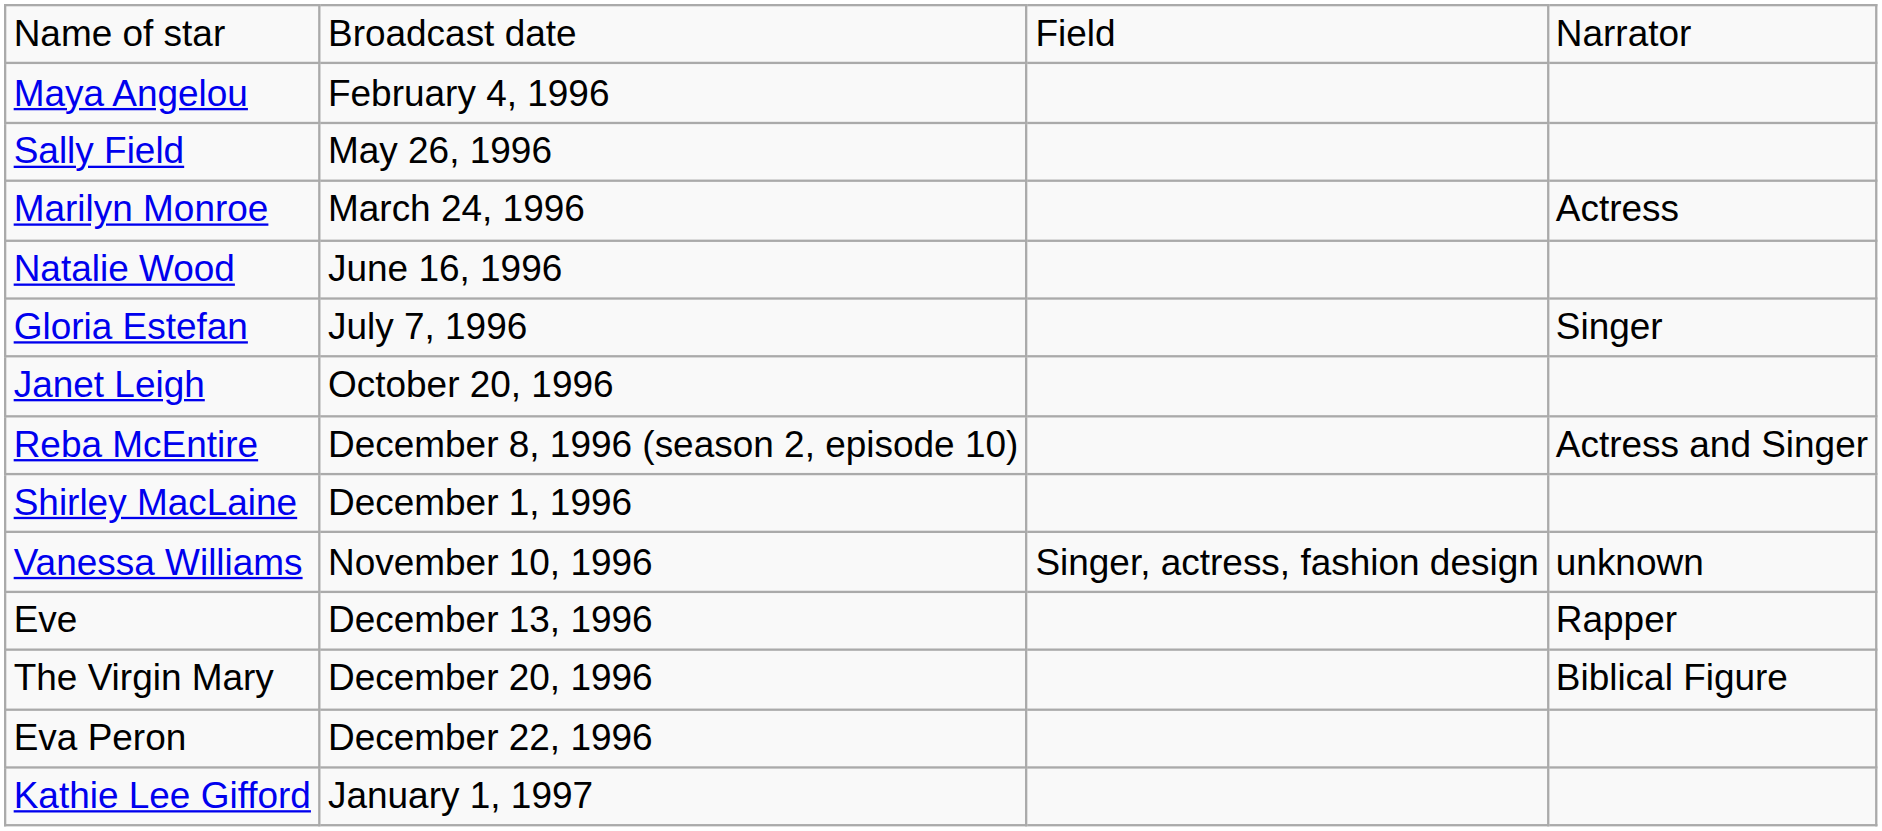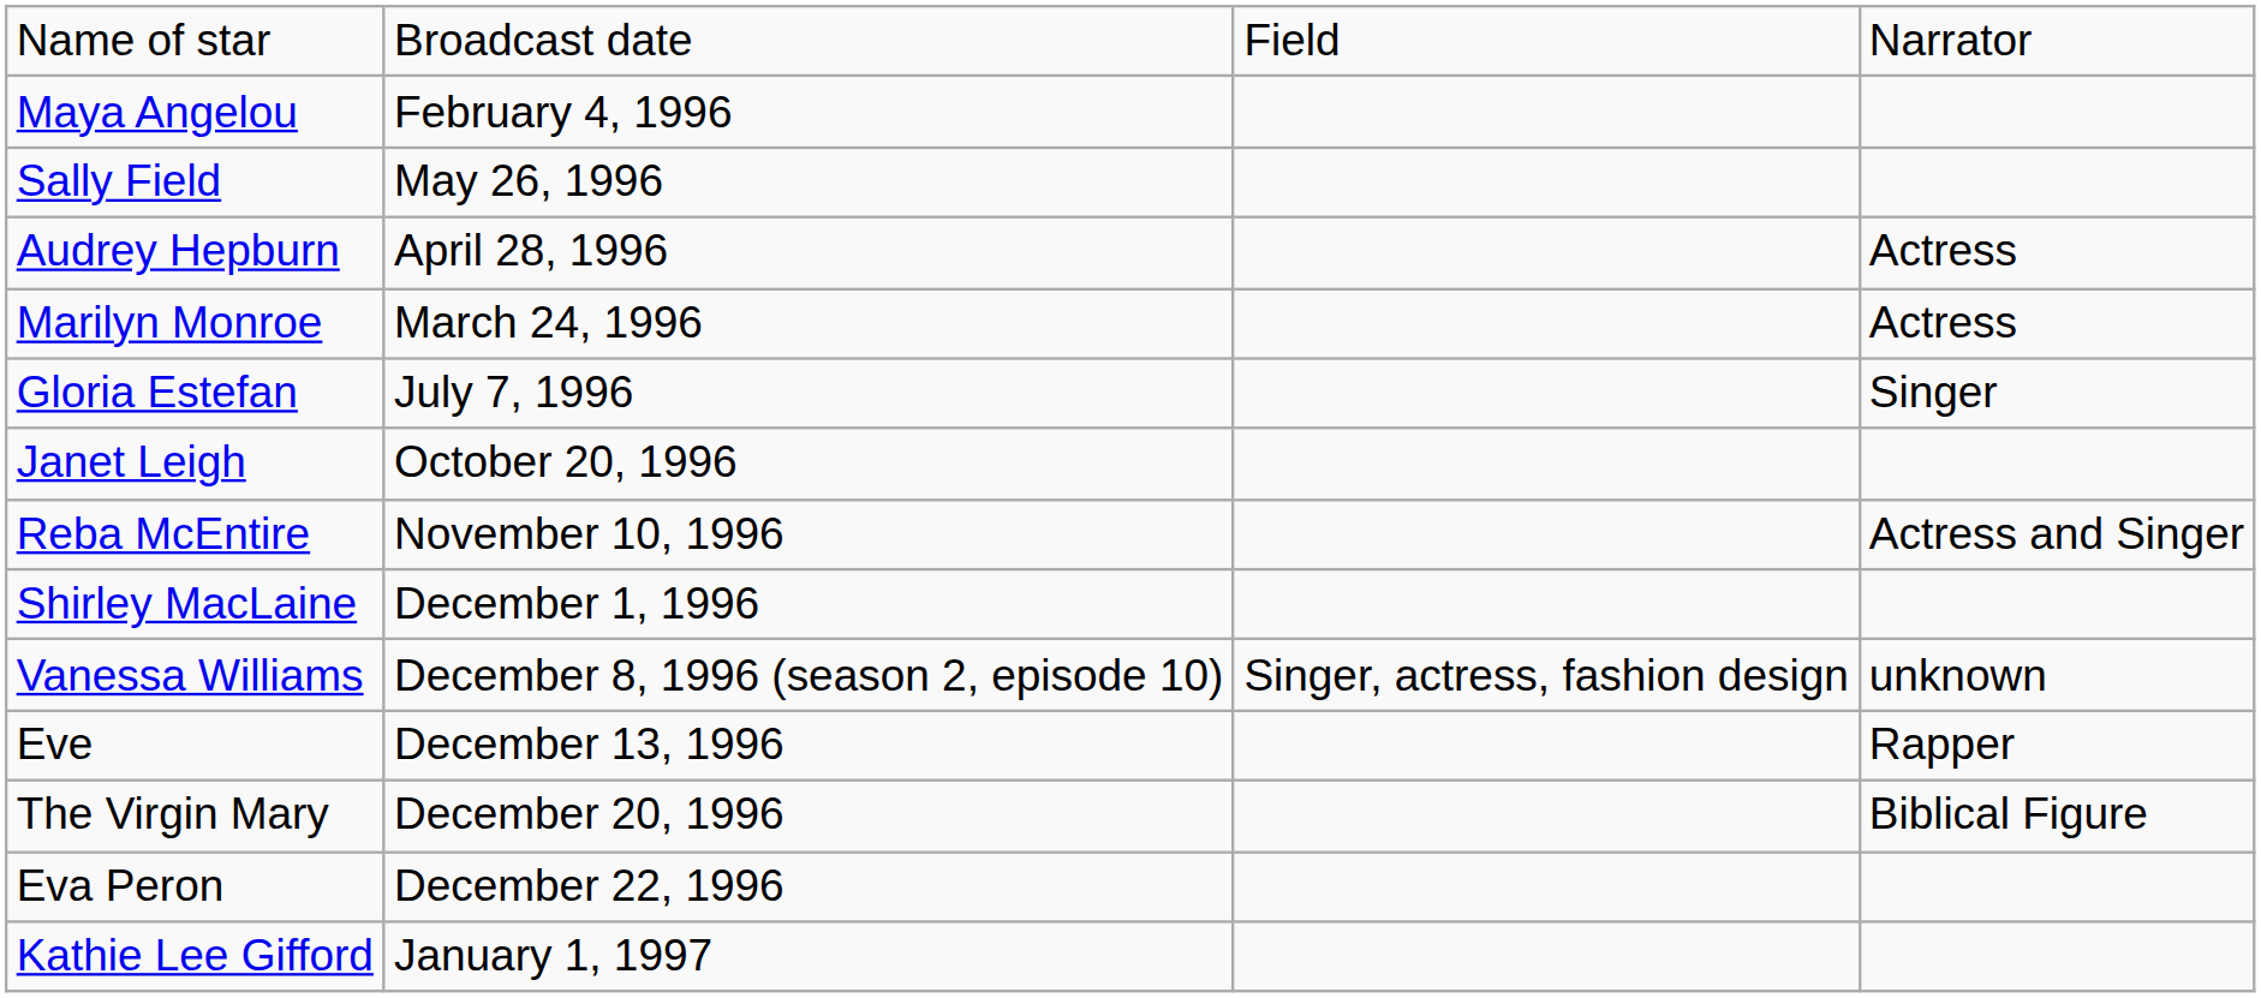+ row: Audrey Hepburn | April 28, 1996 | Actress
- row: Natalie Wood | June 16, 1996
Reba McEntire | column 2: December 8, 1996 (season 2, episode 10) -> November 10, 1996
Vanessa Williams | column 2: November 10, 1996 -> December 8, 1996 (season 2, episode 10)
